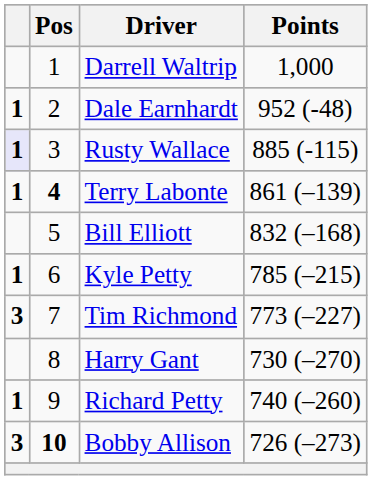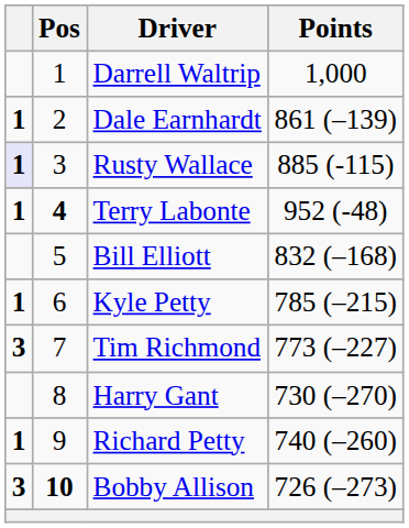Dale Earnhardt | Points: 952 (-48) -> 861 (–139)
Terry Labonte | Points: 861 (–139) -> 952 (-48)
